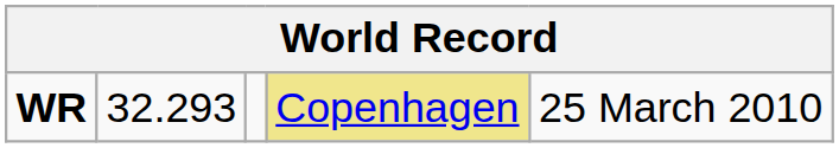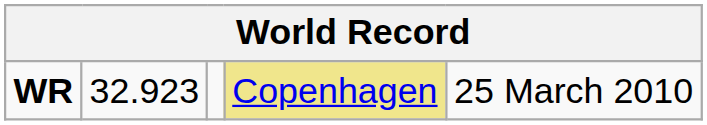WR | column 2: 32.293 -> 32.923
